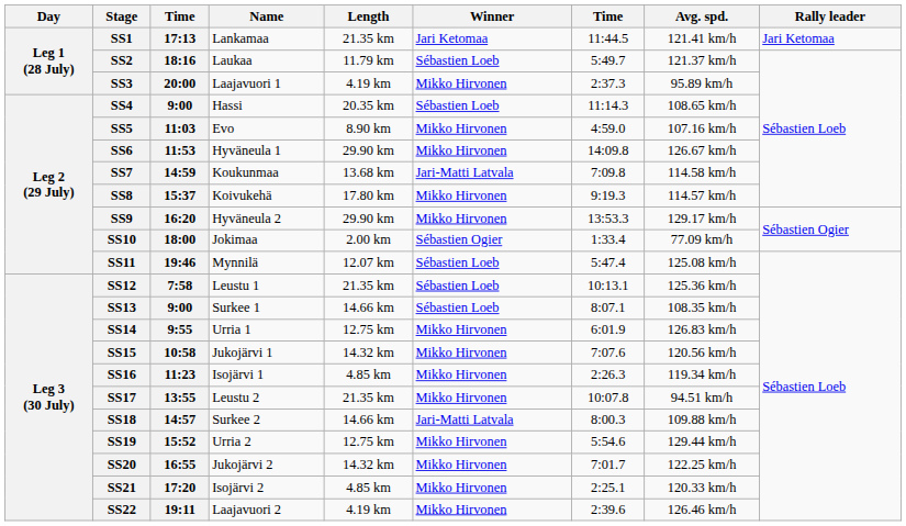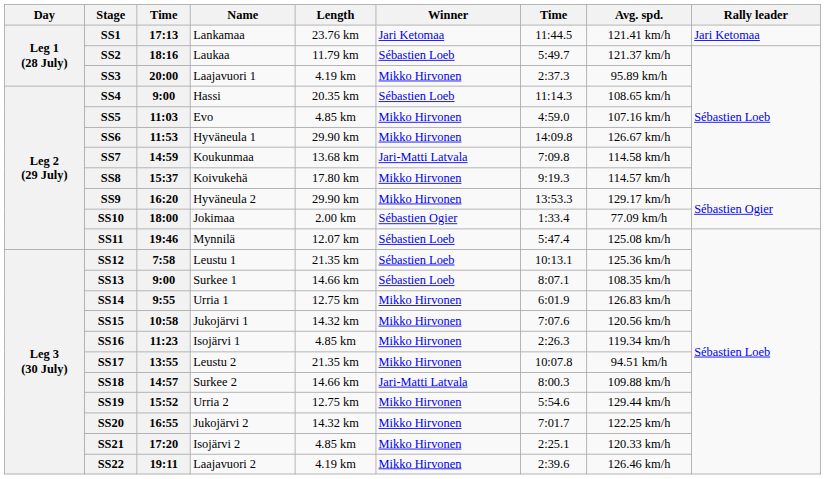SS1 | Length: 21.35 km -> 23.76 km
SS5 | Length: 8.90 km -> 4.85 km
